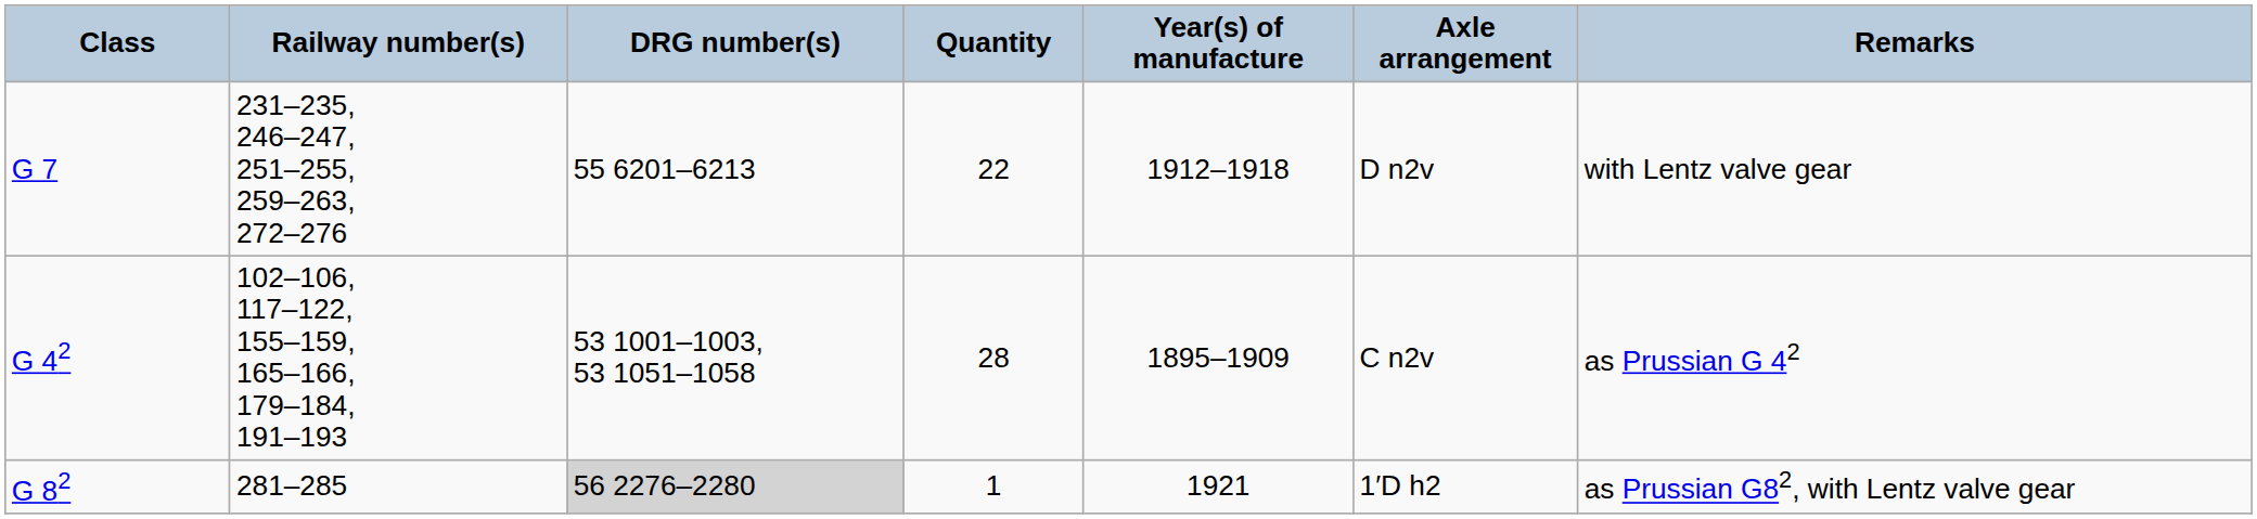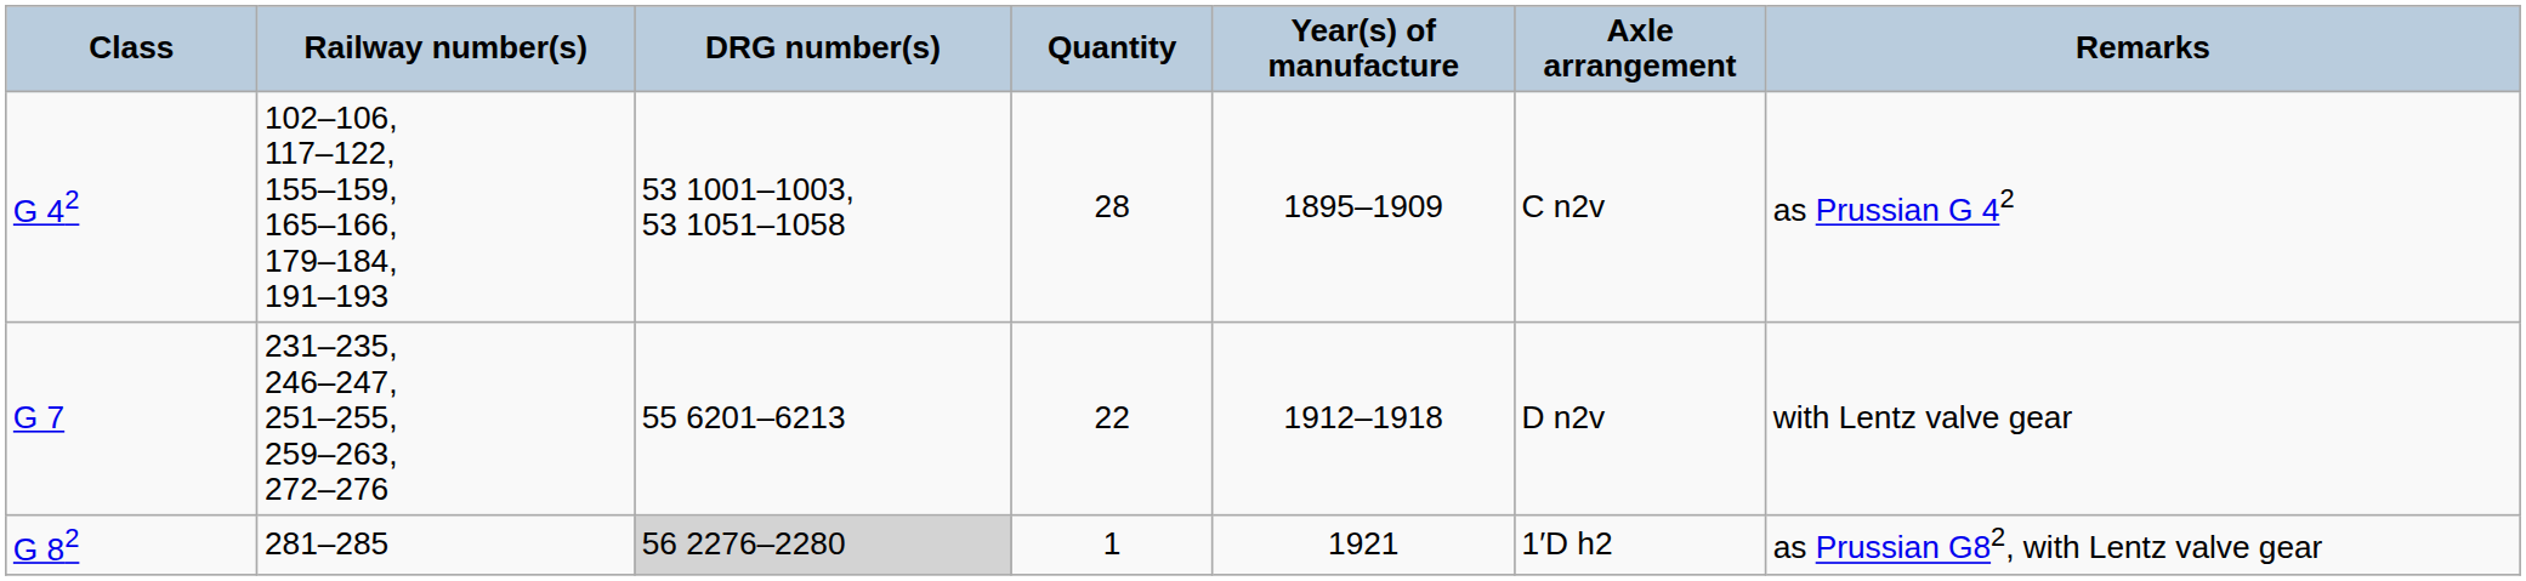rows swapped: G 42 <-> G 7
